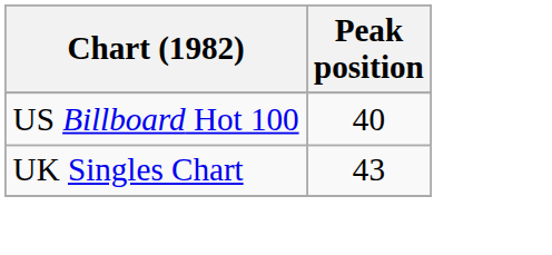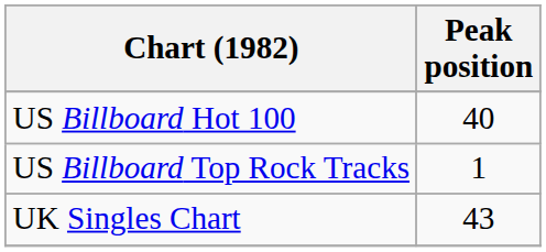+ row: US Billboard Top Rock Tracks | 1
